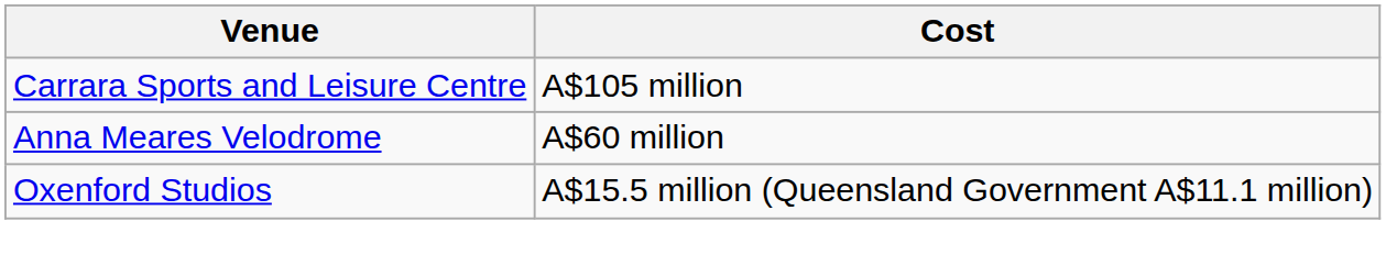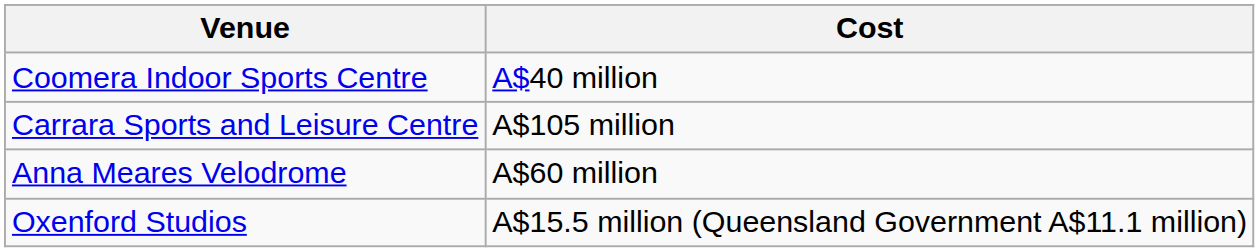+ row: Coomera Indoor Sports Centre | A$40 million
